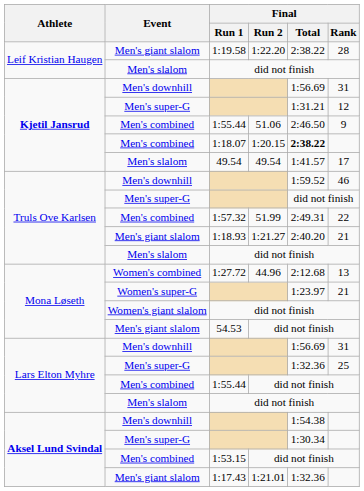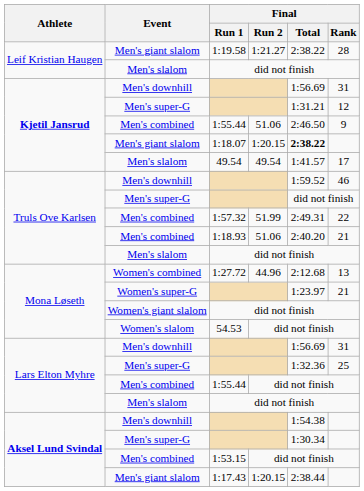1:19.58 | Final / Run 2: 1:22.20 -> 1:21.27
1:18.07 | Event: Men's combined -> Men's giant slalom
1:18.93 | Event: Men's giant slalom -> Men's combined
1:18.93 | Final / Run 2: 1:21.27 -> 51.06
54.53 | Event: Men's giant slalom -> Women's slalom
1:17.43 | Final / Run 2: 1:21.01 -> 1:20.15
1:17.43 | Final / Total: 1:32.36 -> 2:38.44
